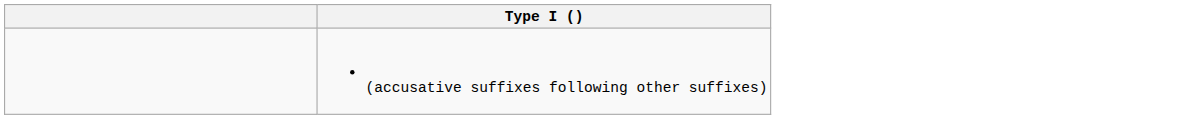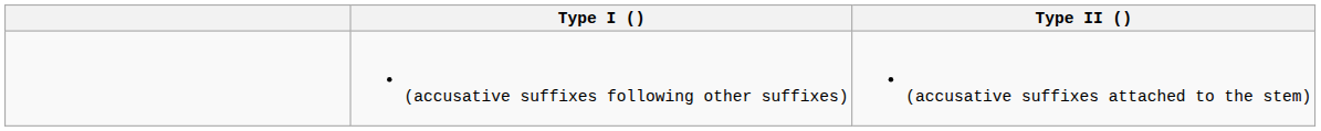+ column: Type II () | (accusative suffixes attached to the stem)
